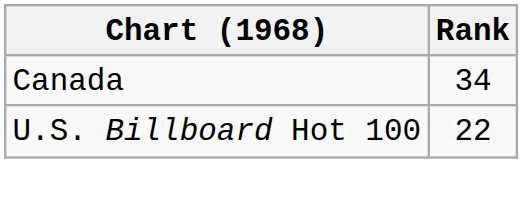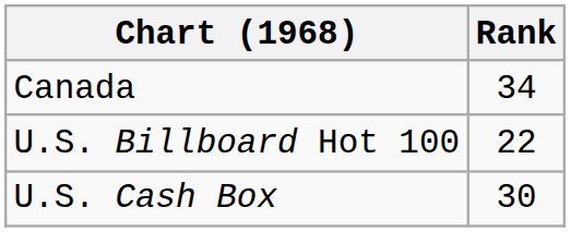+ row: U.S. Cash Box | 30
